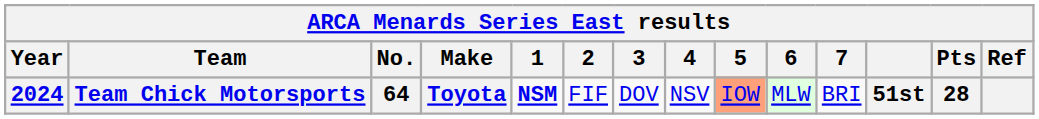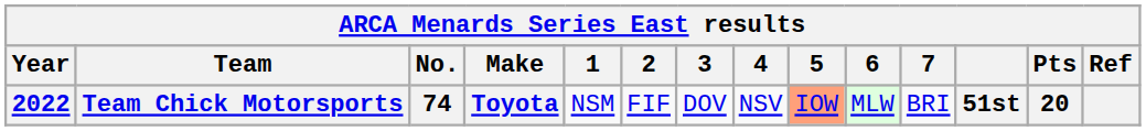Team Chick Motorsports | Year: 2024 -> 2022
Team Chick Motorsports | No.: 64 -> 74
Team Chick Motorsports | 1: bold -> normal
Team Chick Motorsports | Pts: 28 -> 20
